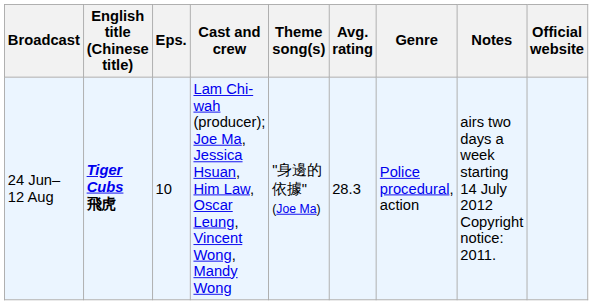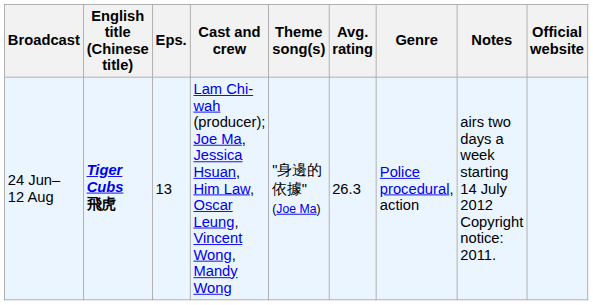24 Jun– 12 Aug | Eps.: 10 -> 13
24 Jun– 12 Aug | Avg. rating: 28.3 -> 26.3
